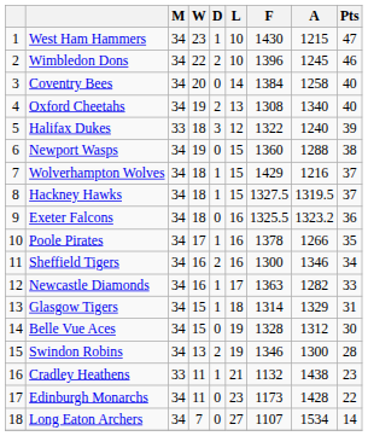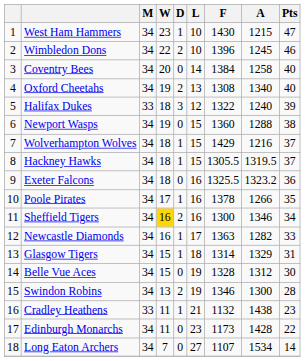Hackney Hawks | F: 1327.5 -> 1305.5
Sheffield Tigers | W: no background -> gold background
